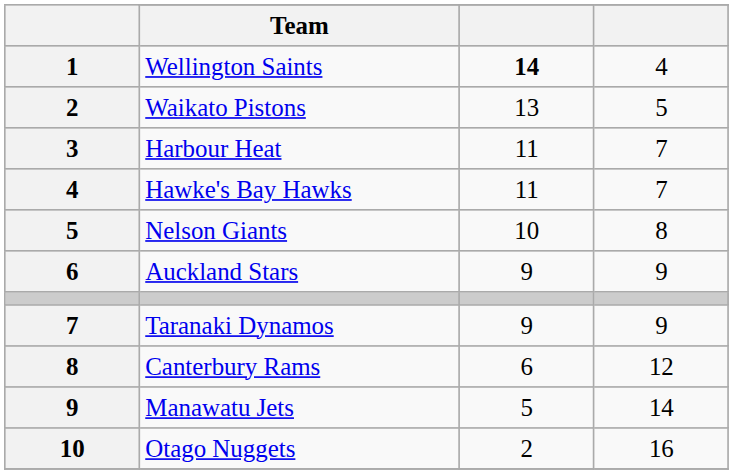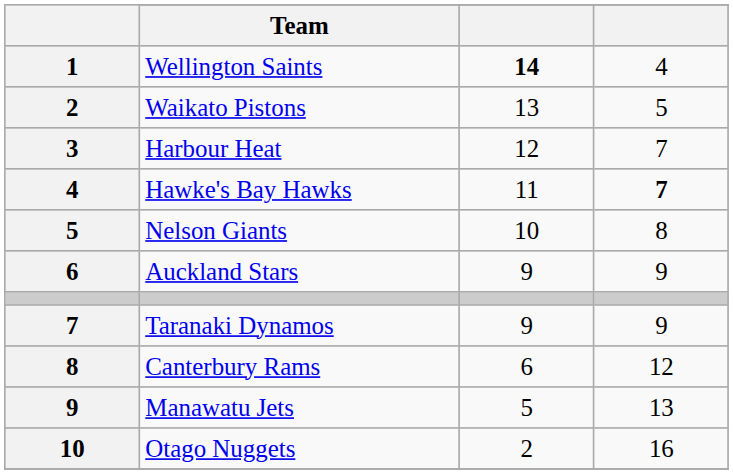Harbour Heat | column 3: 11 -> 12
Hawke's Bay Hawks | column 4: normal -> bold
Manawatu Jets | column 4: 14 -> 13
